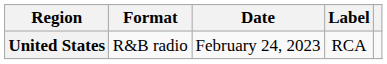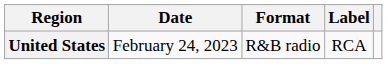columns swapped: Date <-> Format
